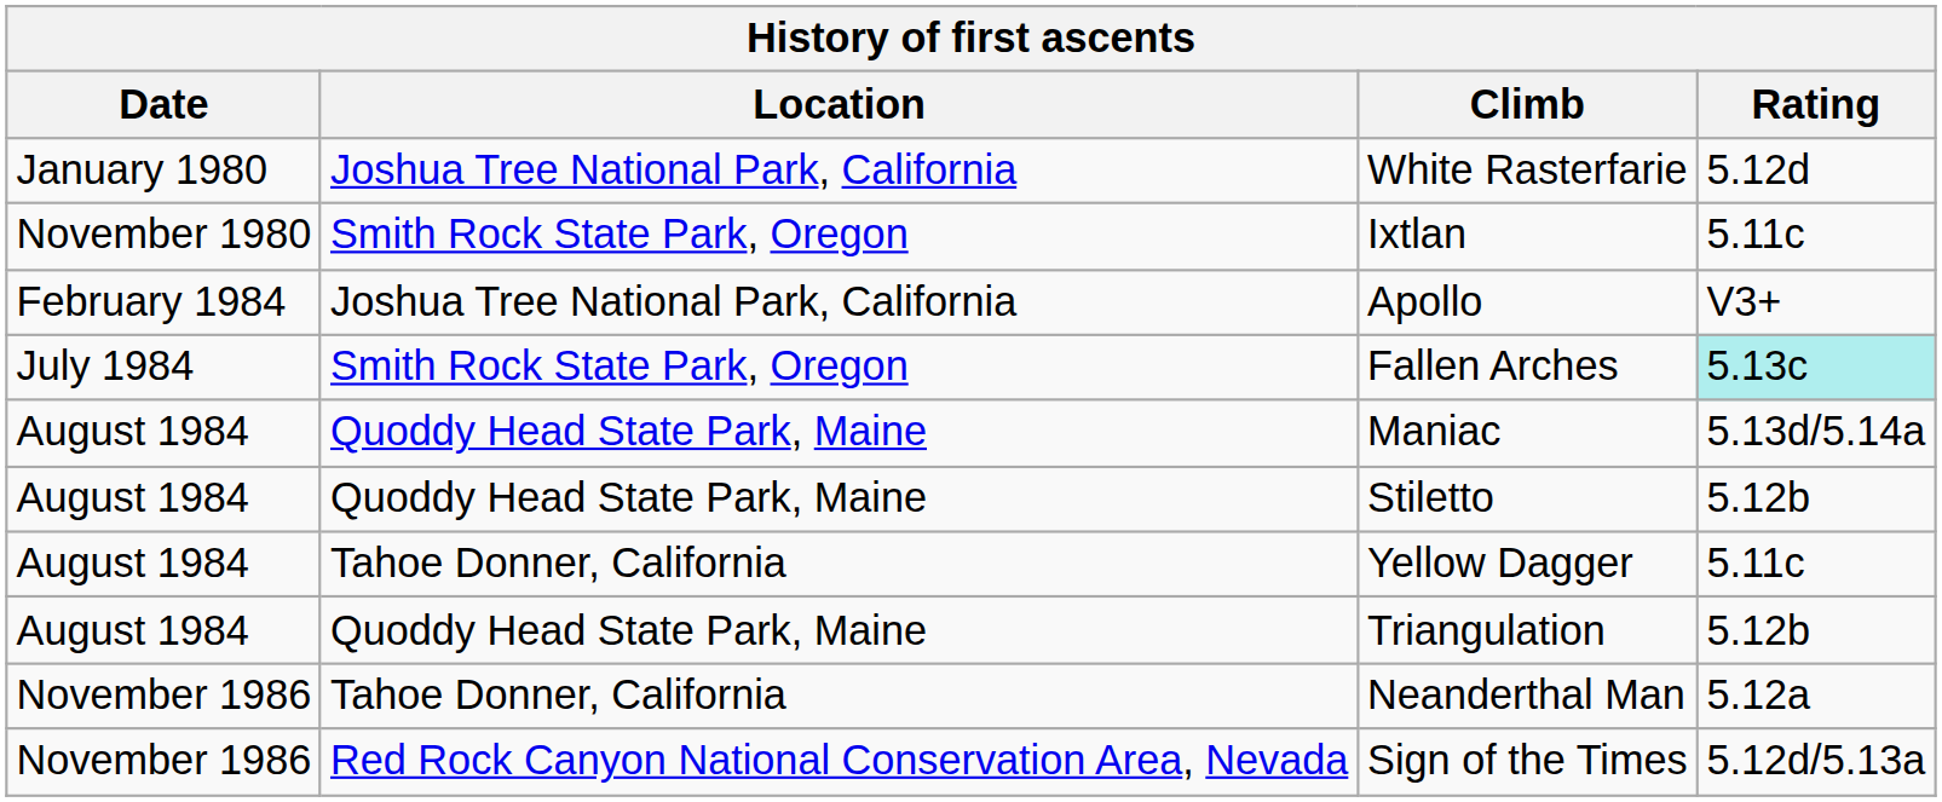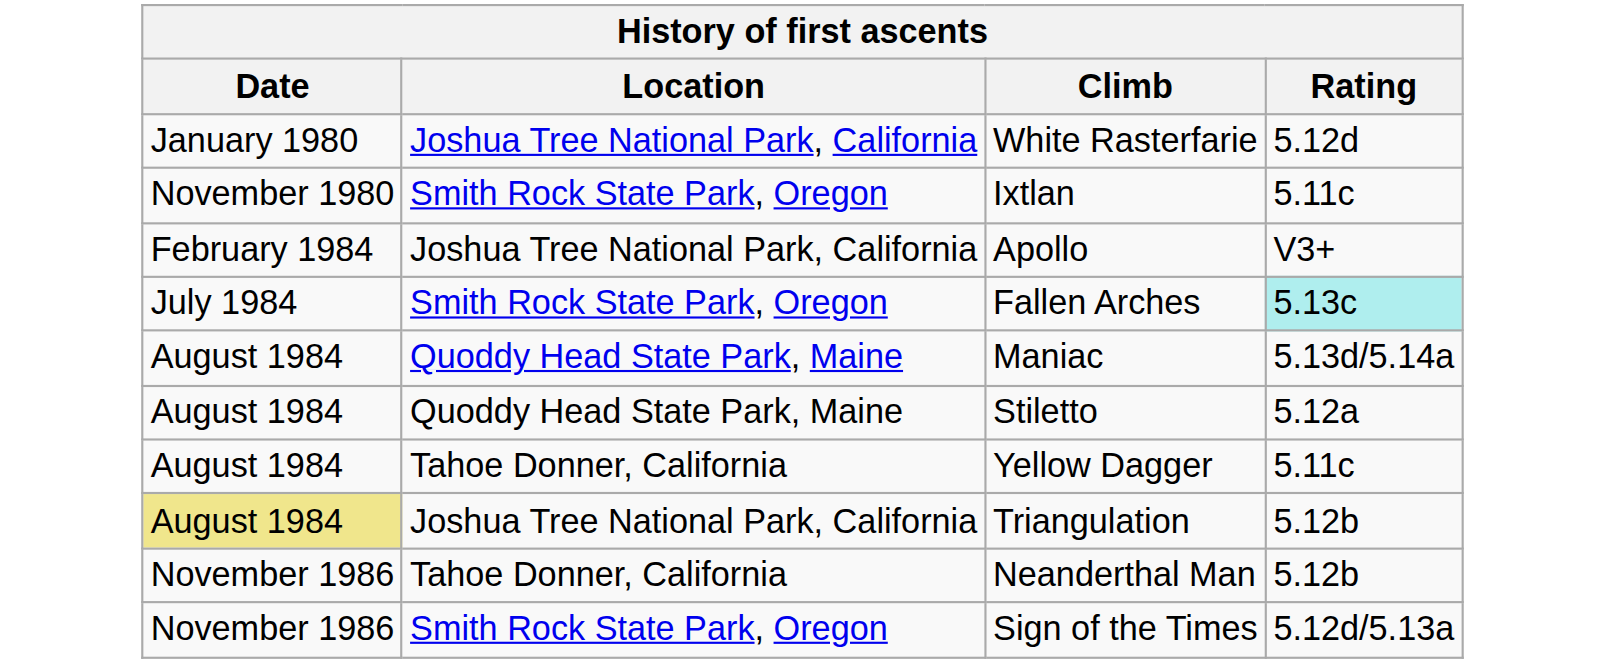Stiletto | Rating: 5.12b -> 5.12a
Triangulation | Date: no background -> khaki background
Triangulation | Location: Quoddy Head State Park, Maine -> Joshua Tree National Park, California
Neanderthal Man | Rating: 5.12a -> 5.12b
Sign of the Times | Location: Red Rock Canyon National Conservation Area, Nevada -> Smith Rock State Park, Oregon
